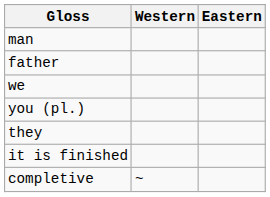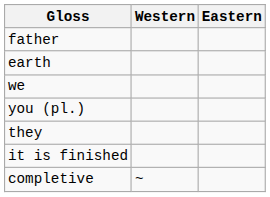- row: man
+ row: earth
